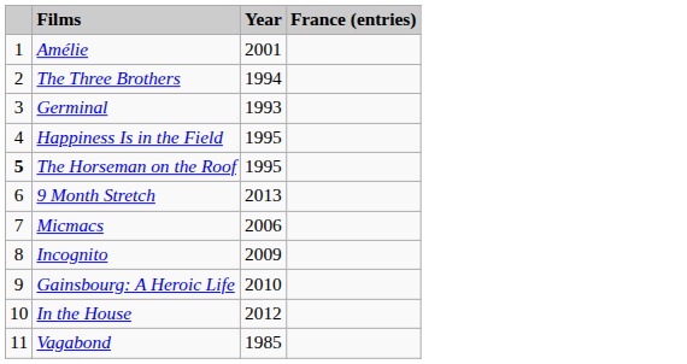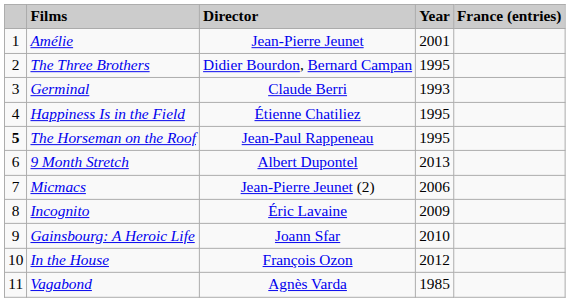+ column: Director | Jean-Pierre Jeunet | Didier Bourdon, Bernard Campan | Claude Berri | Étienne Chatiliez | Jean-Paul Rappeneau | Albert Dupontel | Jean-Pierre Jeunet (2) | Éric Lavaine | Joann Sfar | François Ozon | Agnès Varda
The Three Brothers | Year: 1994 -> 1995
